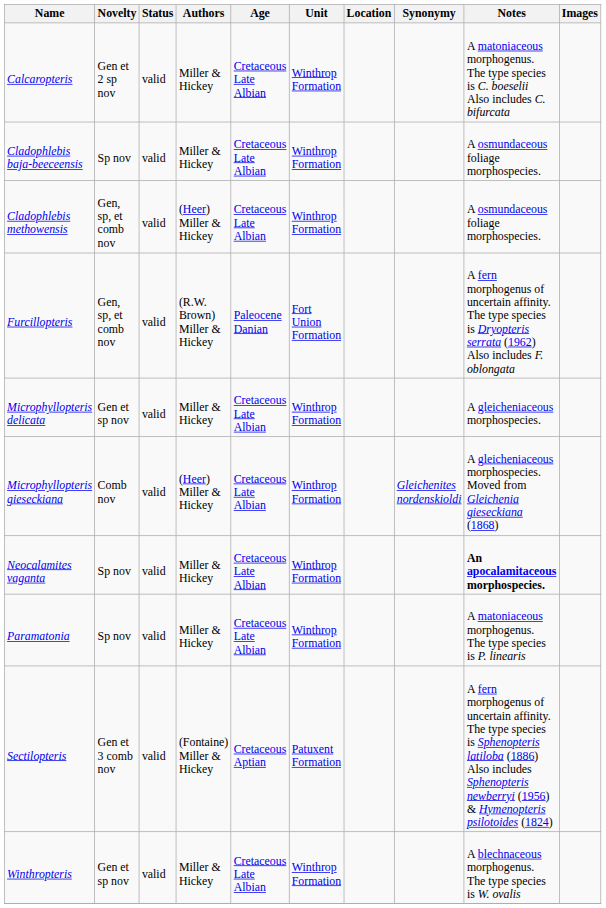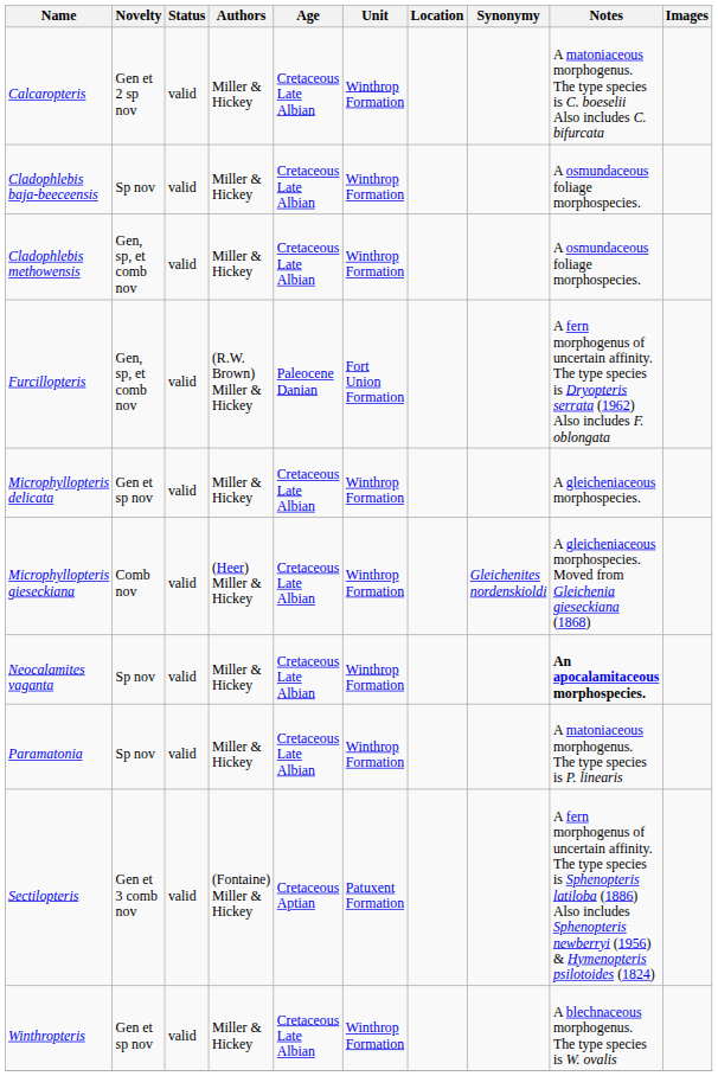Cladophlebis methowensis | Authors: (Heer) Miller & Hickey -> Miller & Hickey
